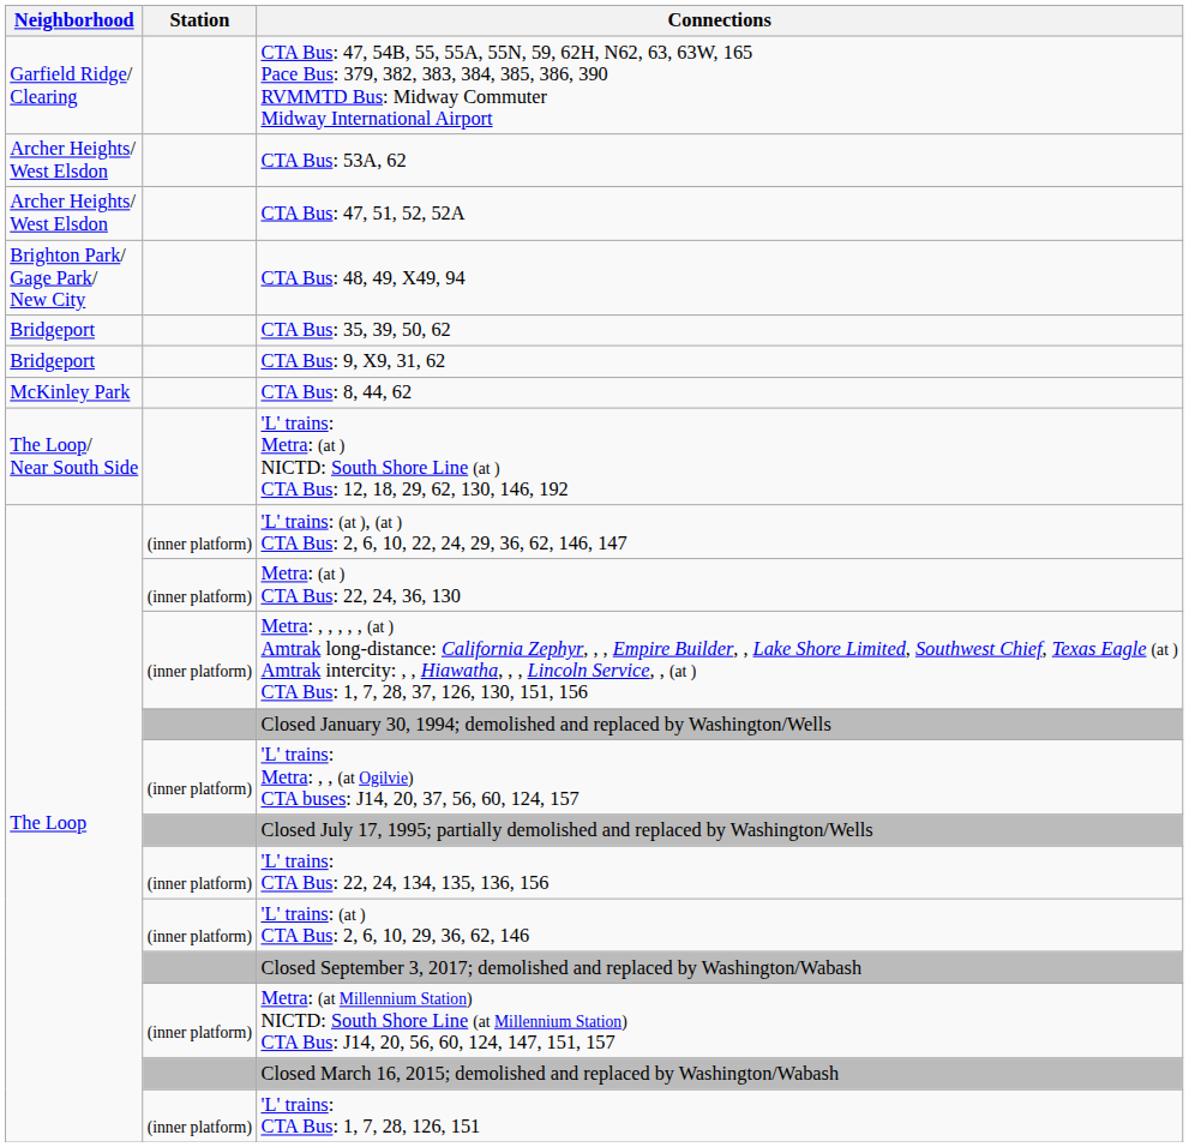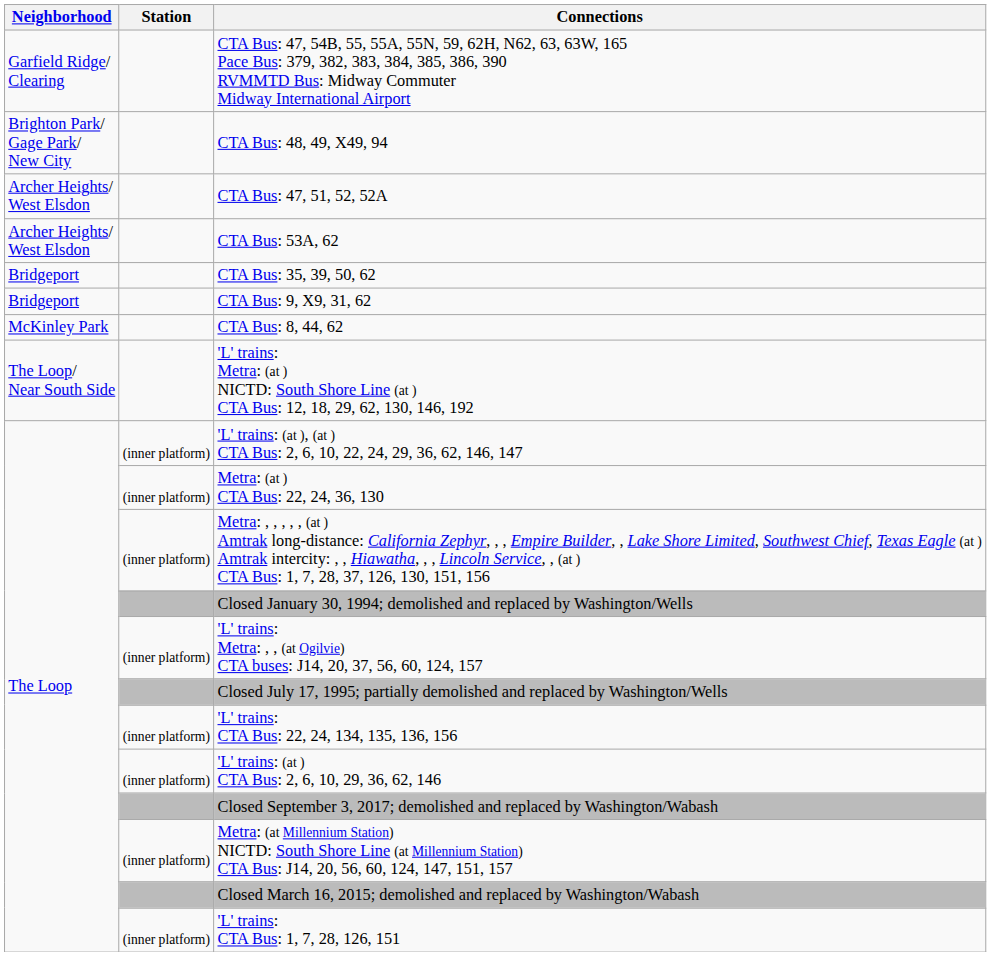rows swapped: CTA Bus: 53A, 62 <-> CTA Bus: 48, 49, X49, 94
